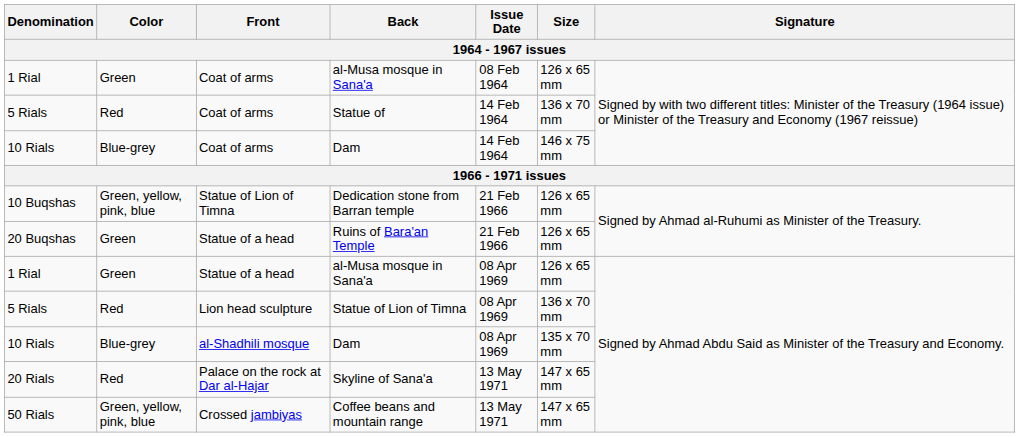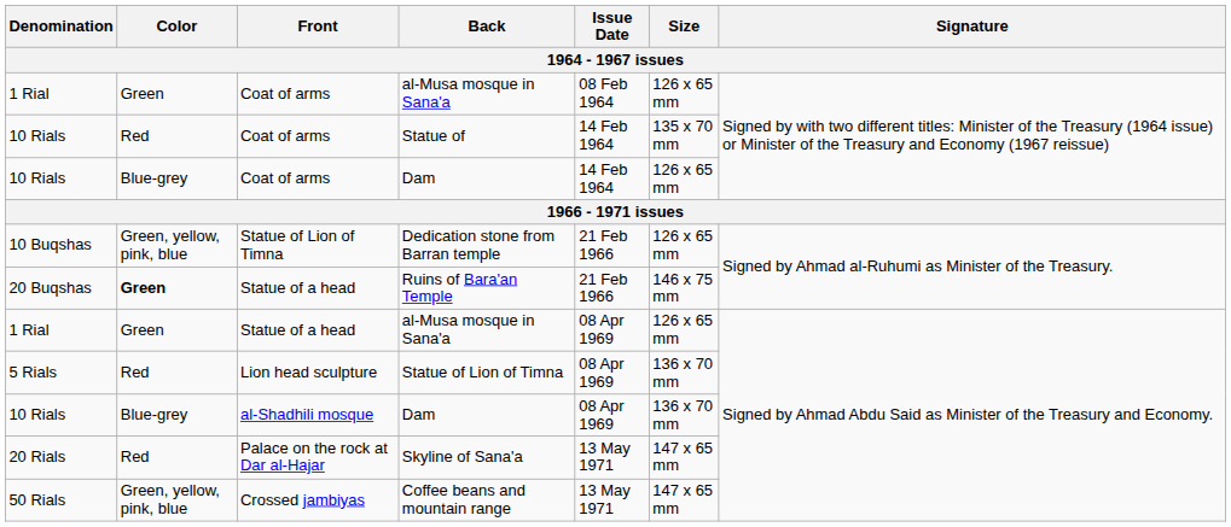Statue of | Denomination: 5 Rials -> 10 Rials
Statue of | Size: 136 x 70 mm -> 135 x 70 mm
Coat of arms / Dam | Size: 146 x 75 mm -> 126 x 65 mm
Ruins of Bara'an Temple | Color: normal -> bold
Ruins of Bara'an Temple | Size: 126 x 65 mm -> 146 x 75 mm
al-Shadhili mosque / Dam | Size: 135 x 70 mm -> 136 x 70 mm
